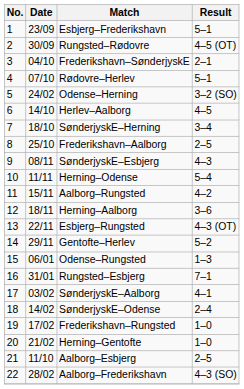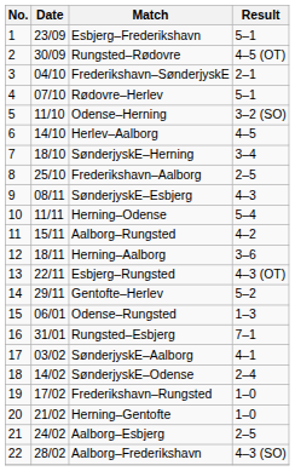Odense–Herning | Date: 24/02 -> 11/10
Aalborg–Esbjerg | Date: 11/10 -> 24/02
